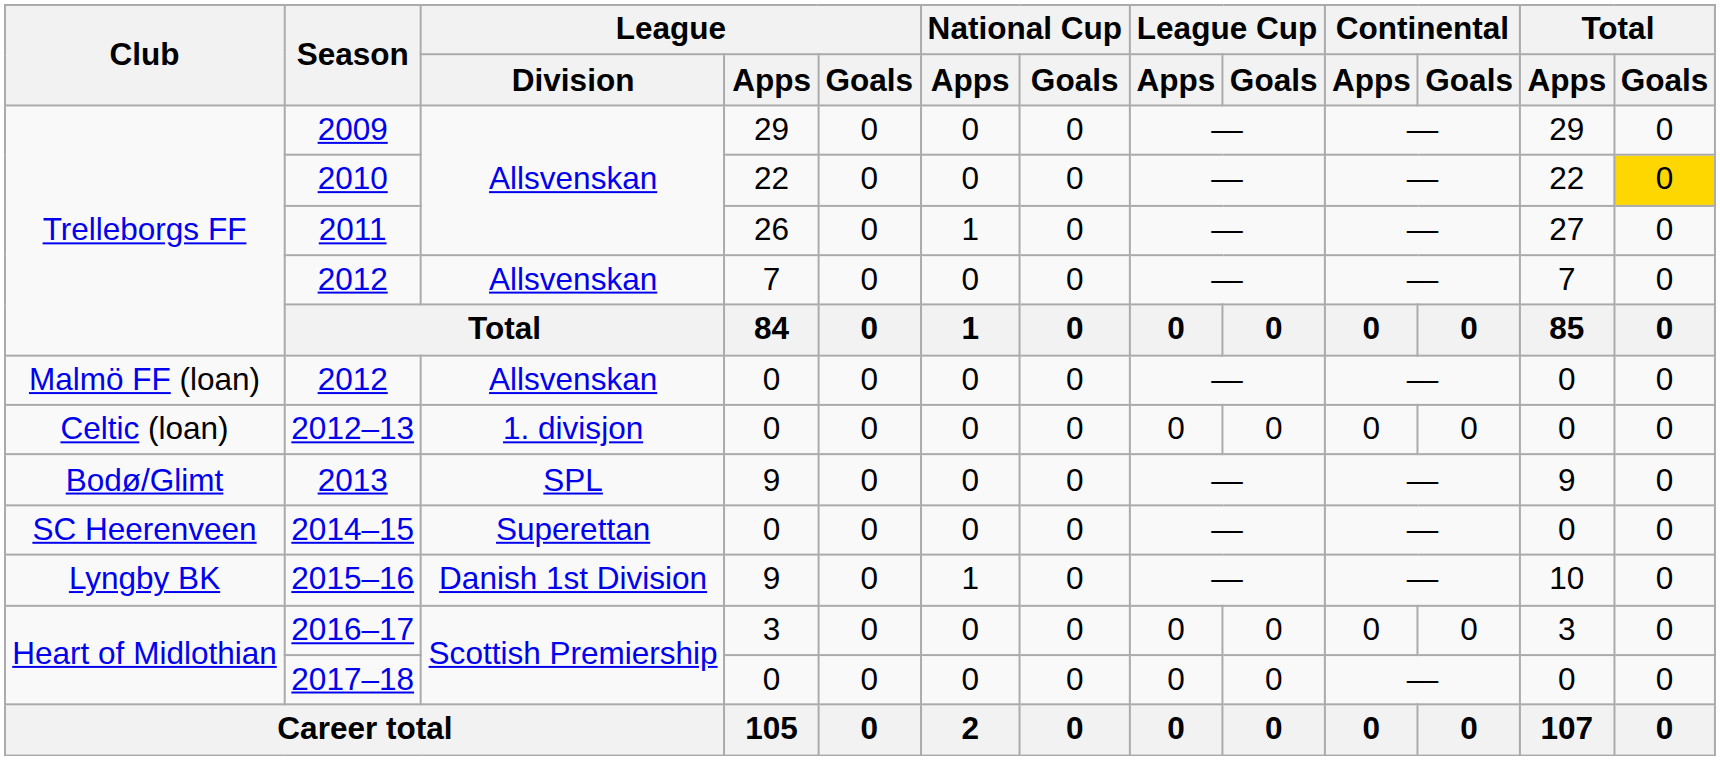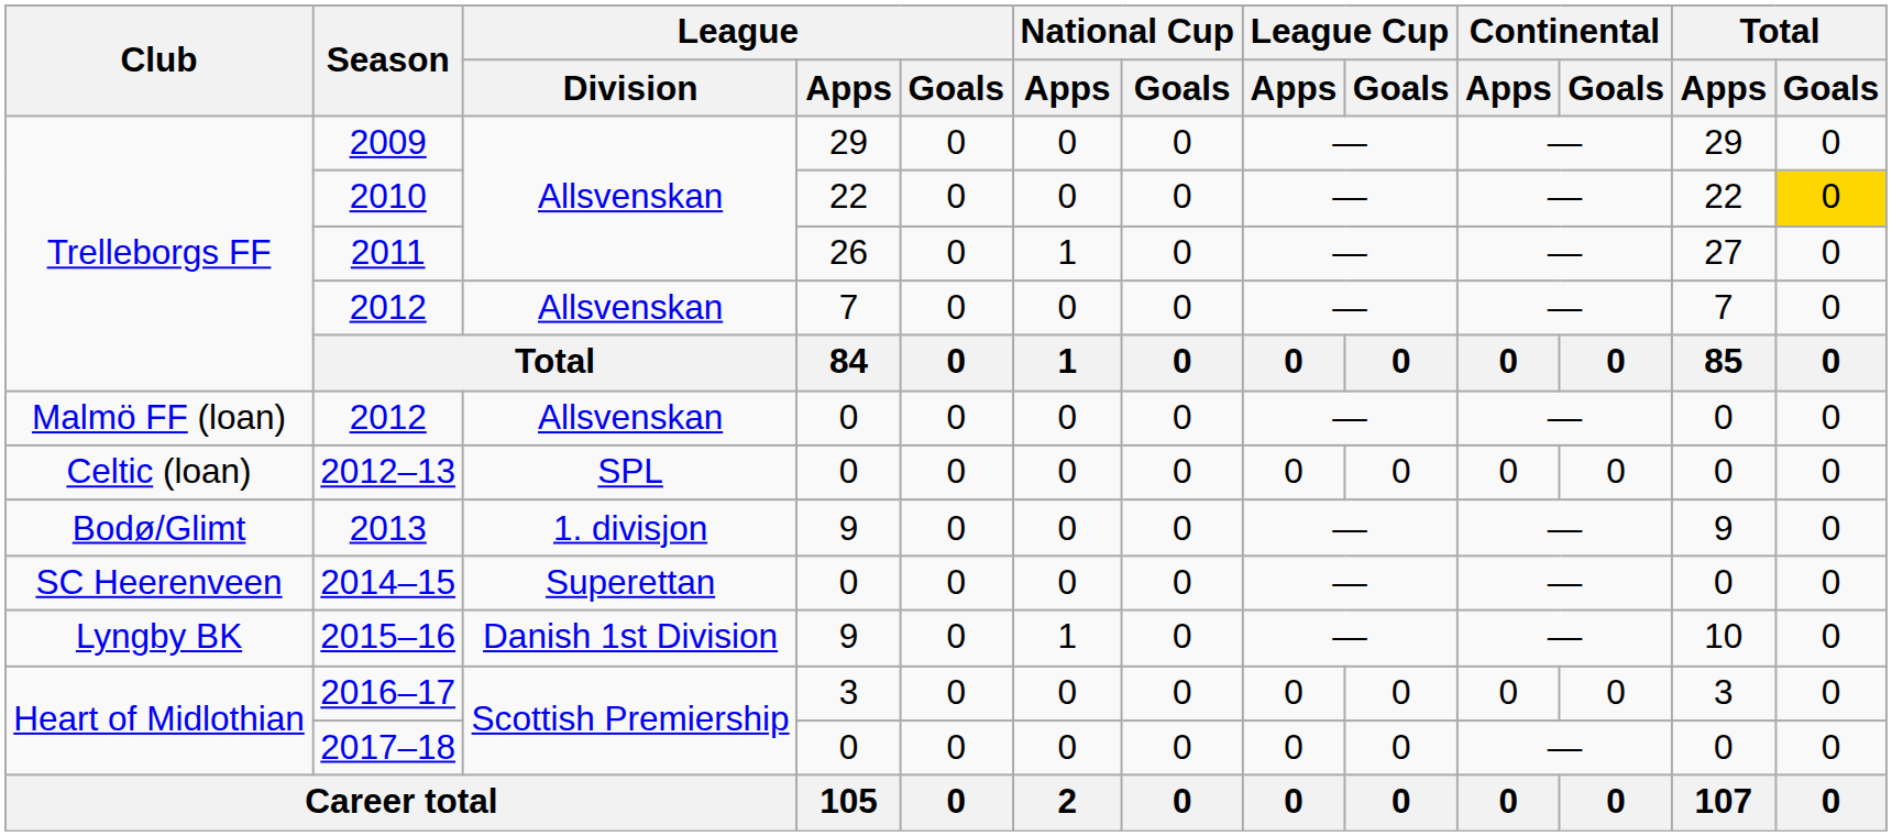2012–13 | League / Division: 1. divisjon -> SPL
2013 | League / Division: SPL -> 1. divisjon
